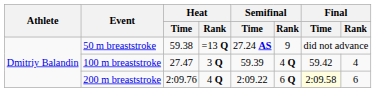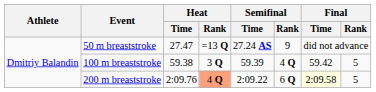50 m breaststroke | Heat / Time: 59.38 -> 27.47
100 m breaststroke | Heat / Time: 27.47 -> 59.38
100 m breaststroke | Final / Rank: 4 -> 5
200 m breaststroke | Heat / Rank: no background -> lightsalmon background
200 m breaststroke | Final / Rank: 6 -> 5
